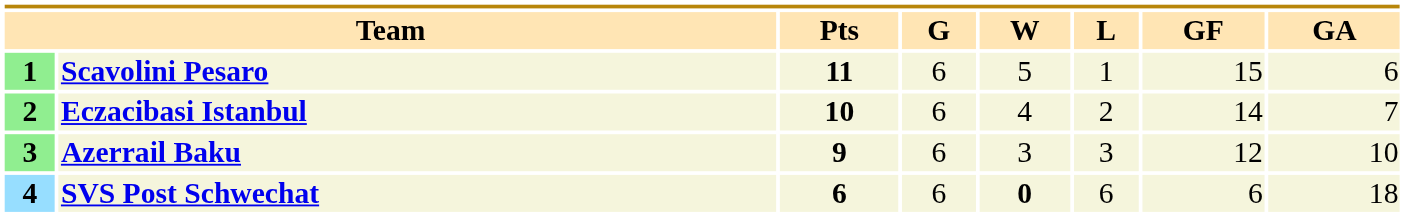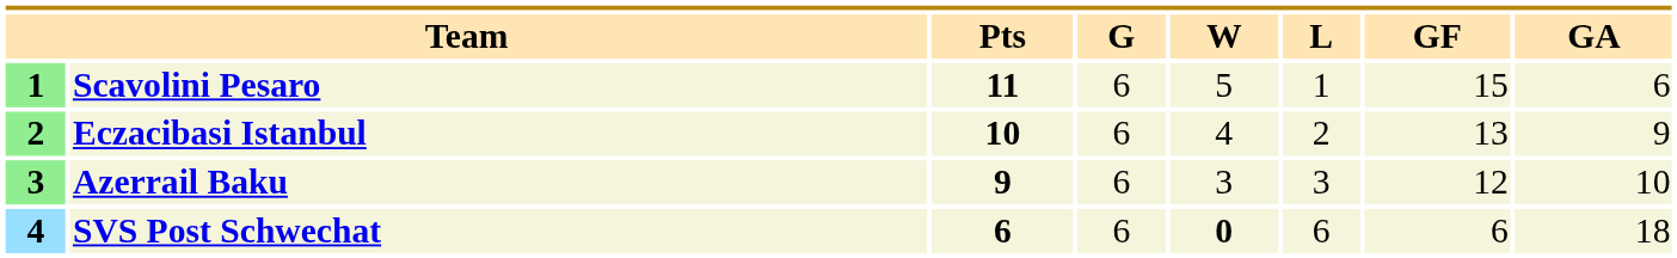Eczacibasi Istanbul | GF: 14 -> 13
Eczacibasi Istanbul | GA: 7 -> 9
